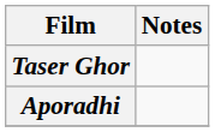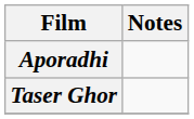rows swapped: Aporadhi <-> Taser Ghor
